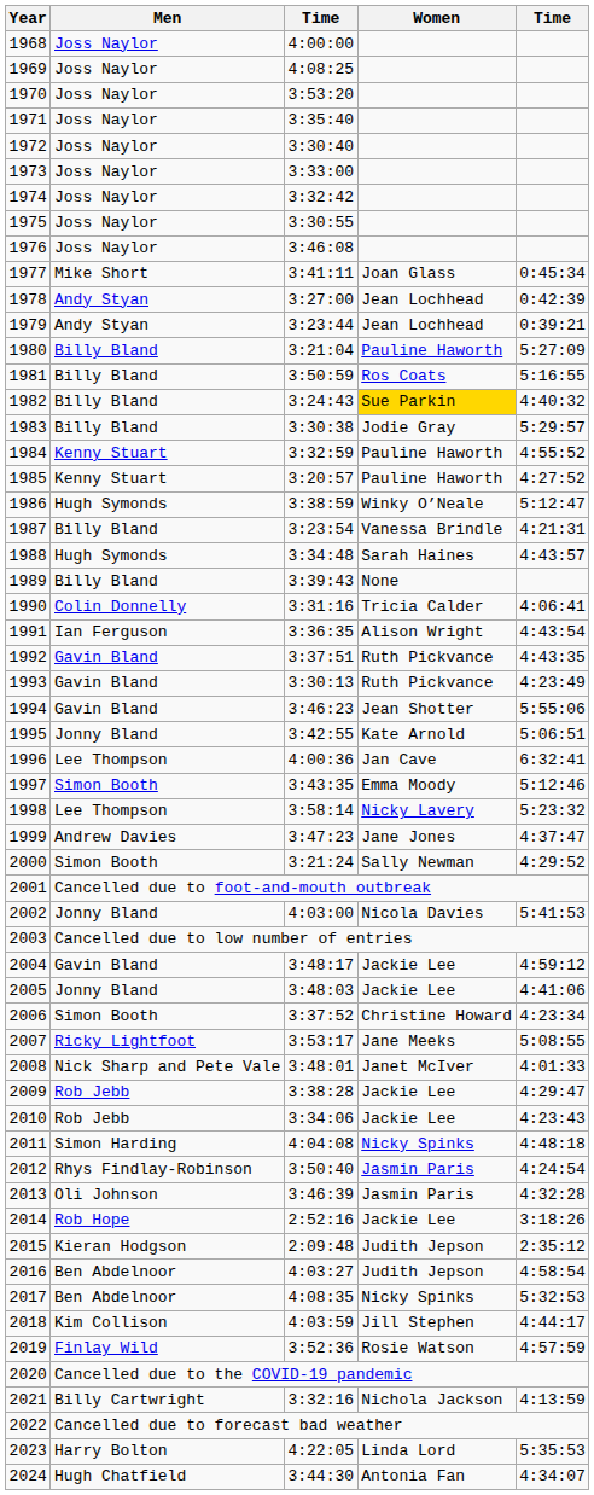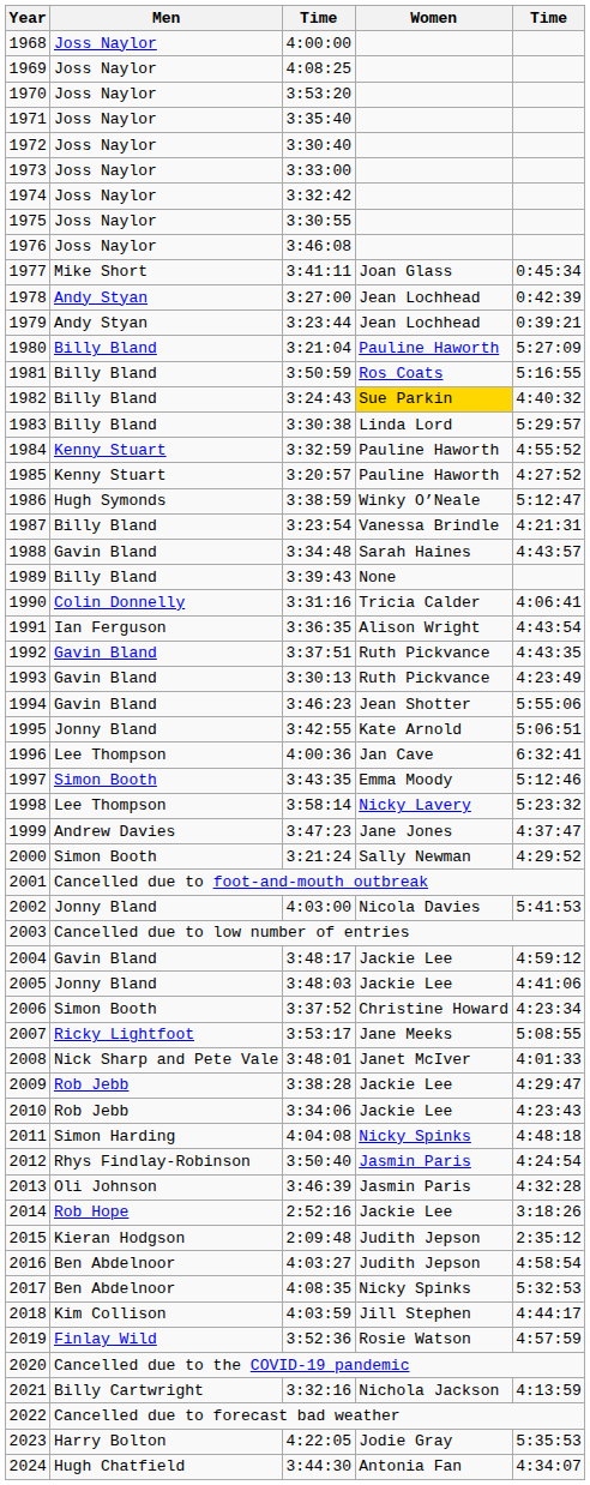1983 | Women: Jodie Gray -> Linda Lord
1988 | Men: Hugh Symonds -> Gavin Bland
2023 | Women: Linda Lord -> Jodie Gray
